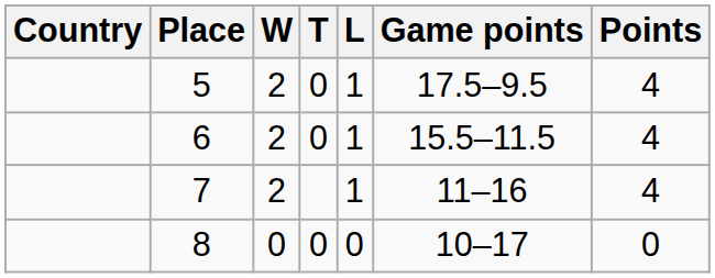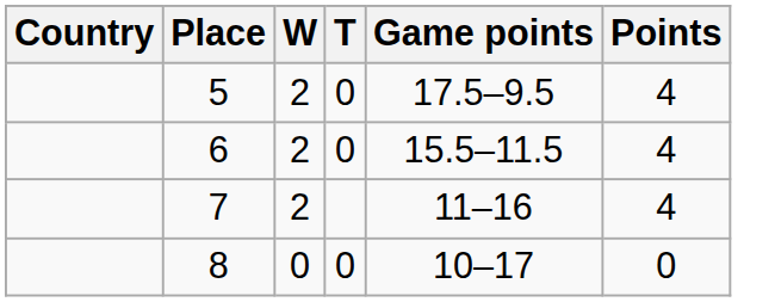- column: L | 1 | 1 | 1 | 0
